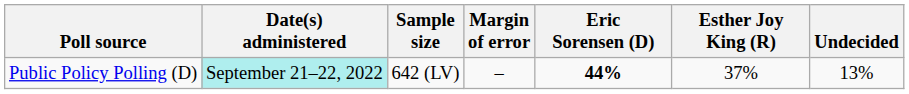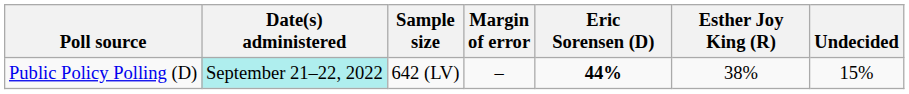Public Policy Polling (D) | Esther Joy King (R): 37% -> 38%
Public Policy Polling (D) | Undecided: 13% -> 15%
